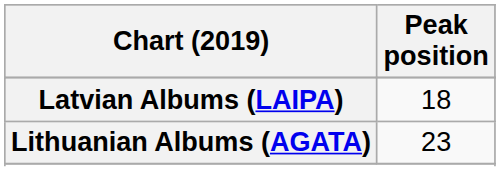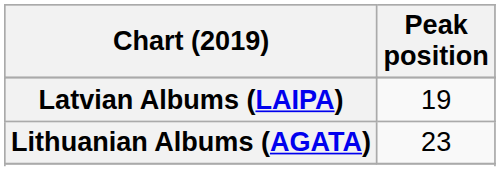Latvian Albums (LAIPA) | Peak position: 18 -> 19
